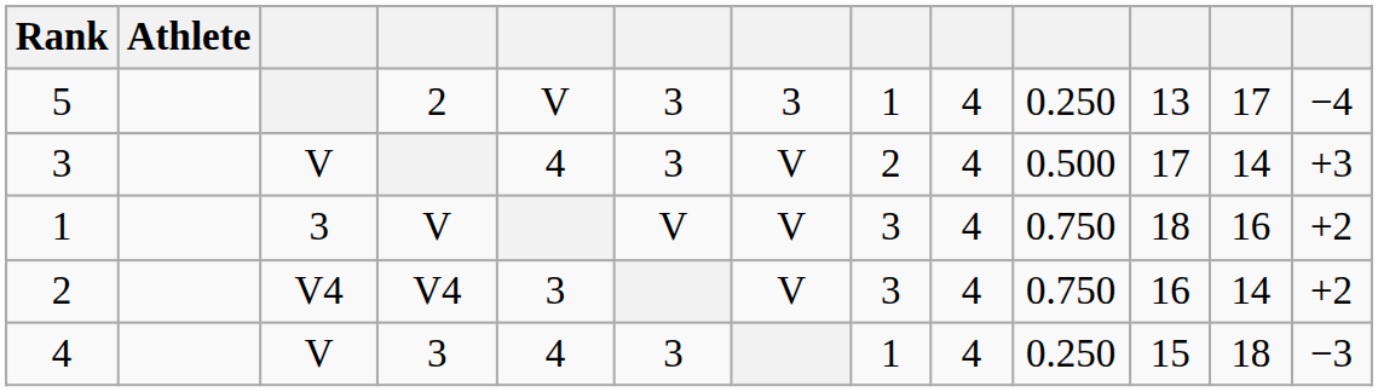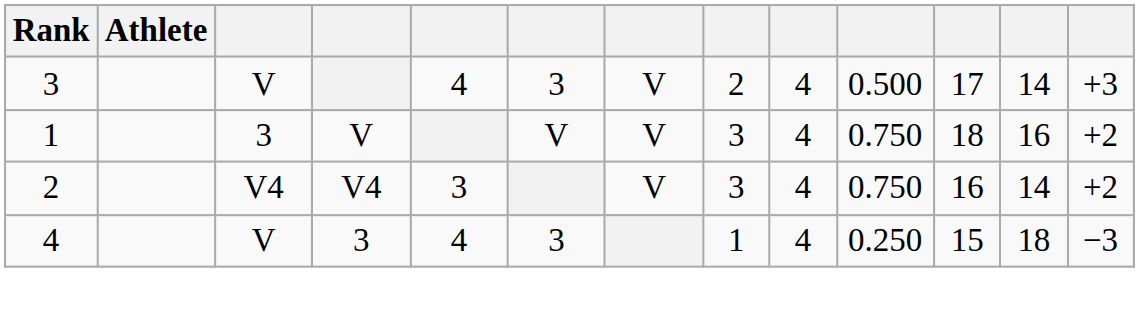- row: 5 | 2 | V | 3 | 3 | 1 | 4 | 0.250 | 13 | 17 | −4
